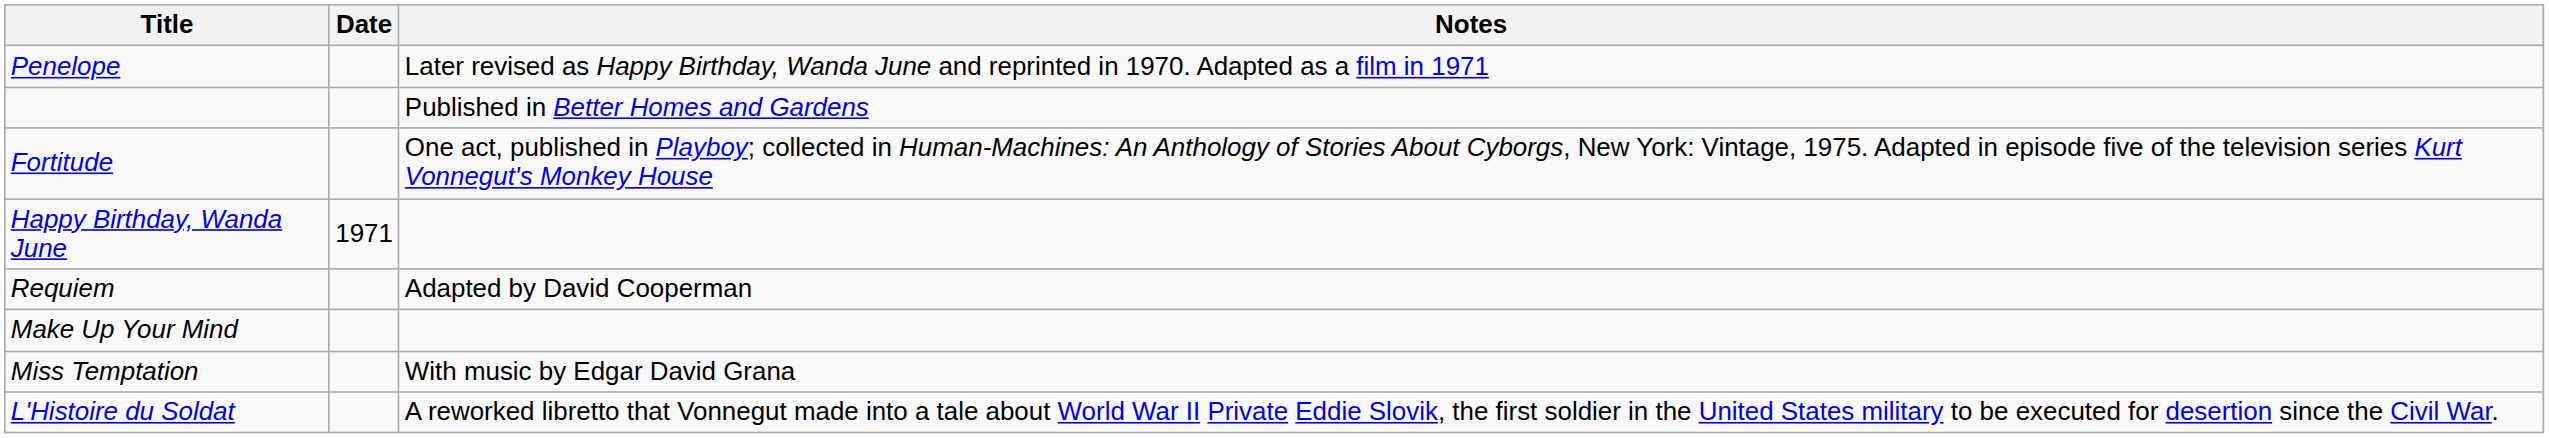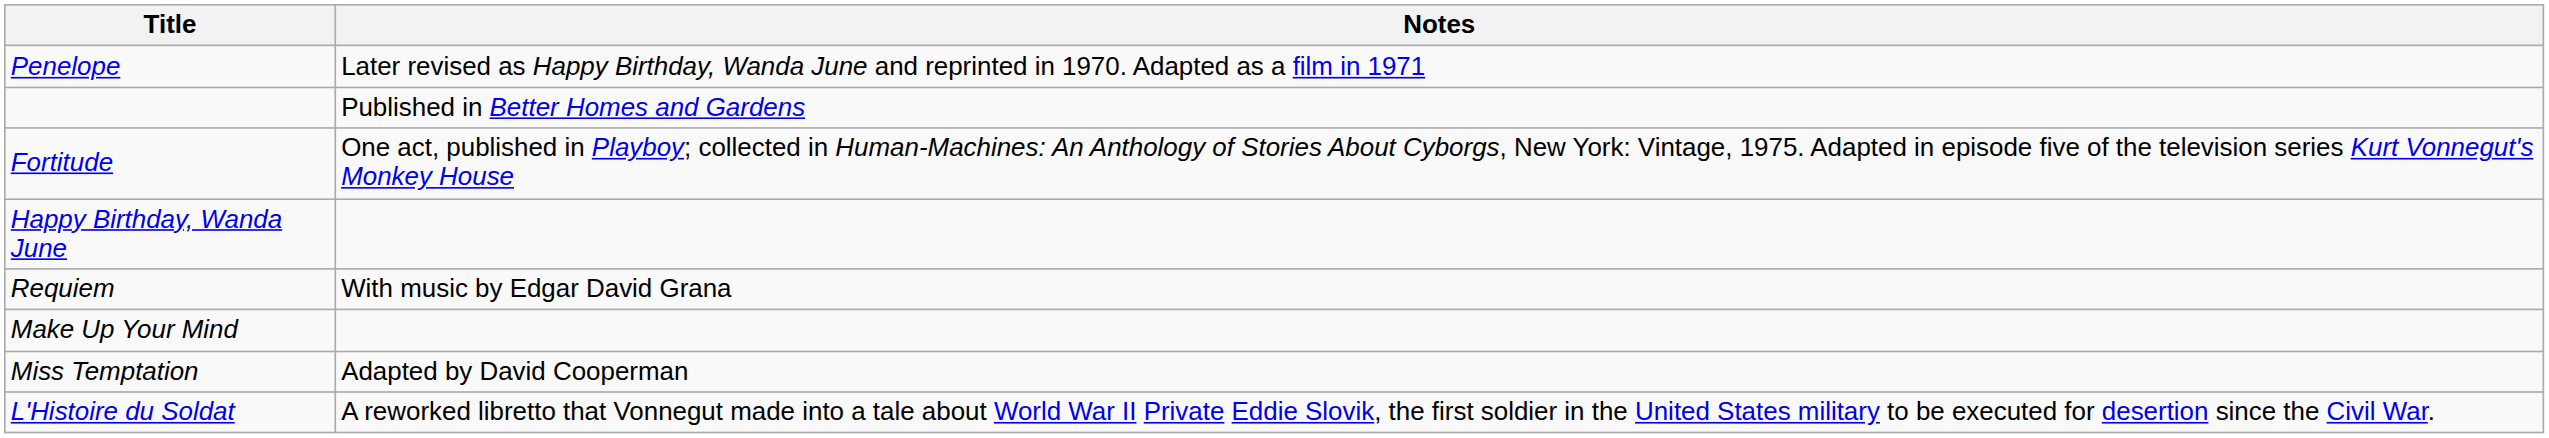- column: Date | 1971
Requiem | Notes: Adapted by David Cooperman -> With music by Edgar David Grana
Miss Temptation | Notes: With music by Edgar David Grana -> Adapted by David Cooperman
